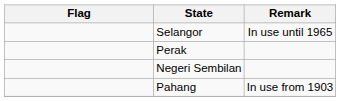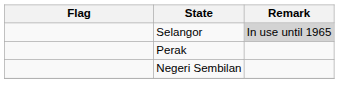Selangor | Remark: no background -> lightgrey background
- row: Pahang | In use from 1903
